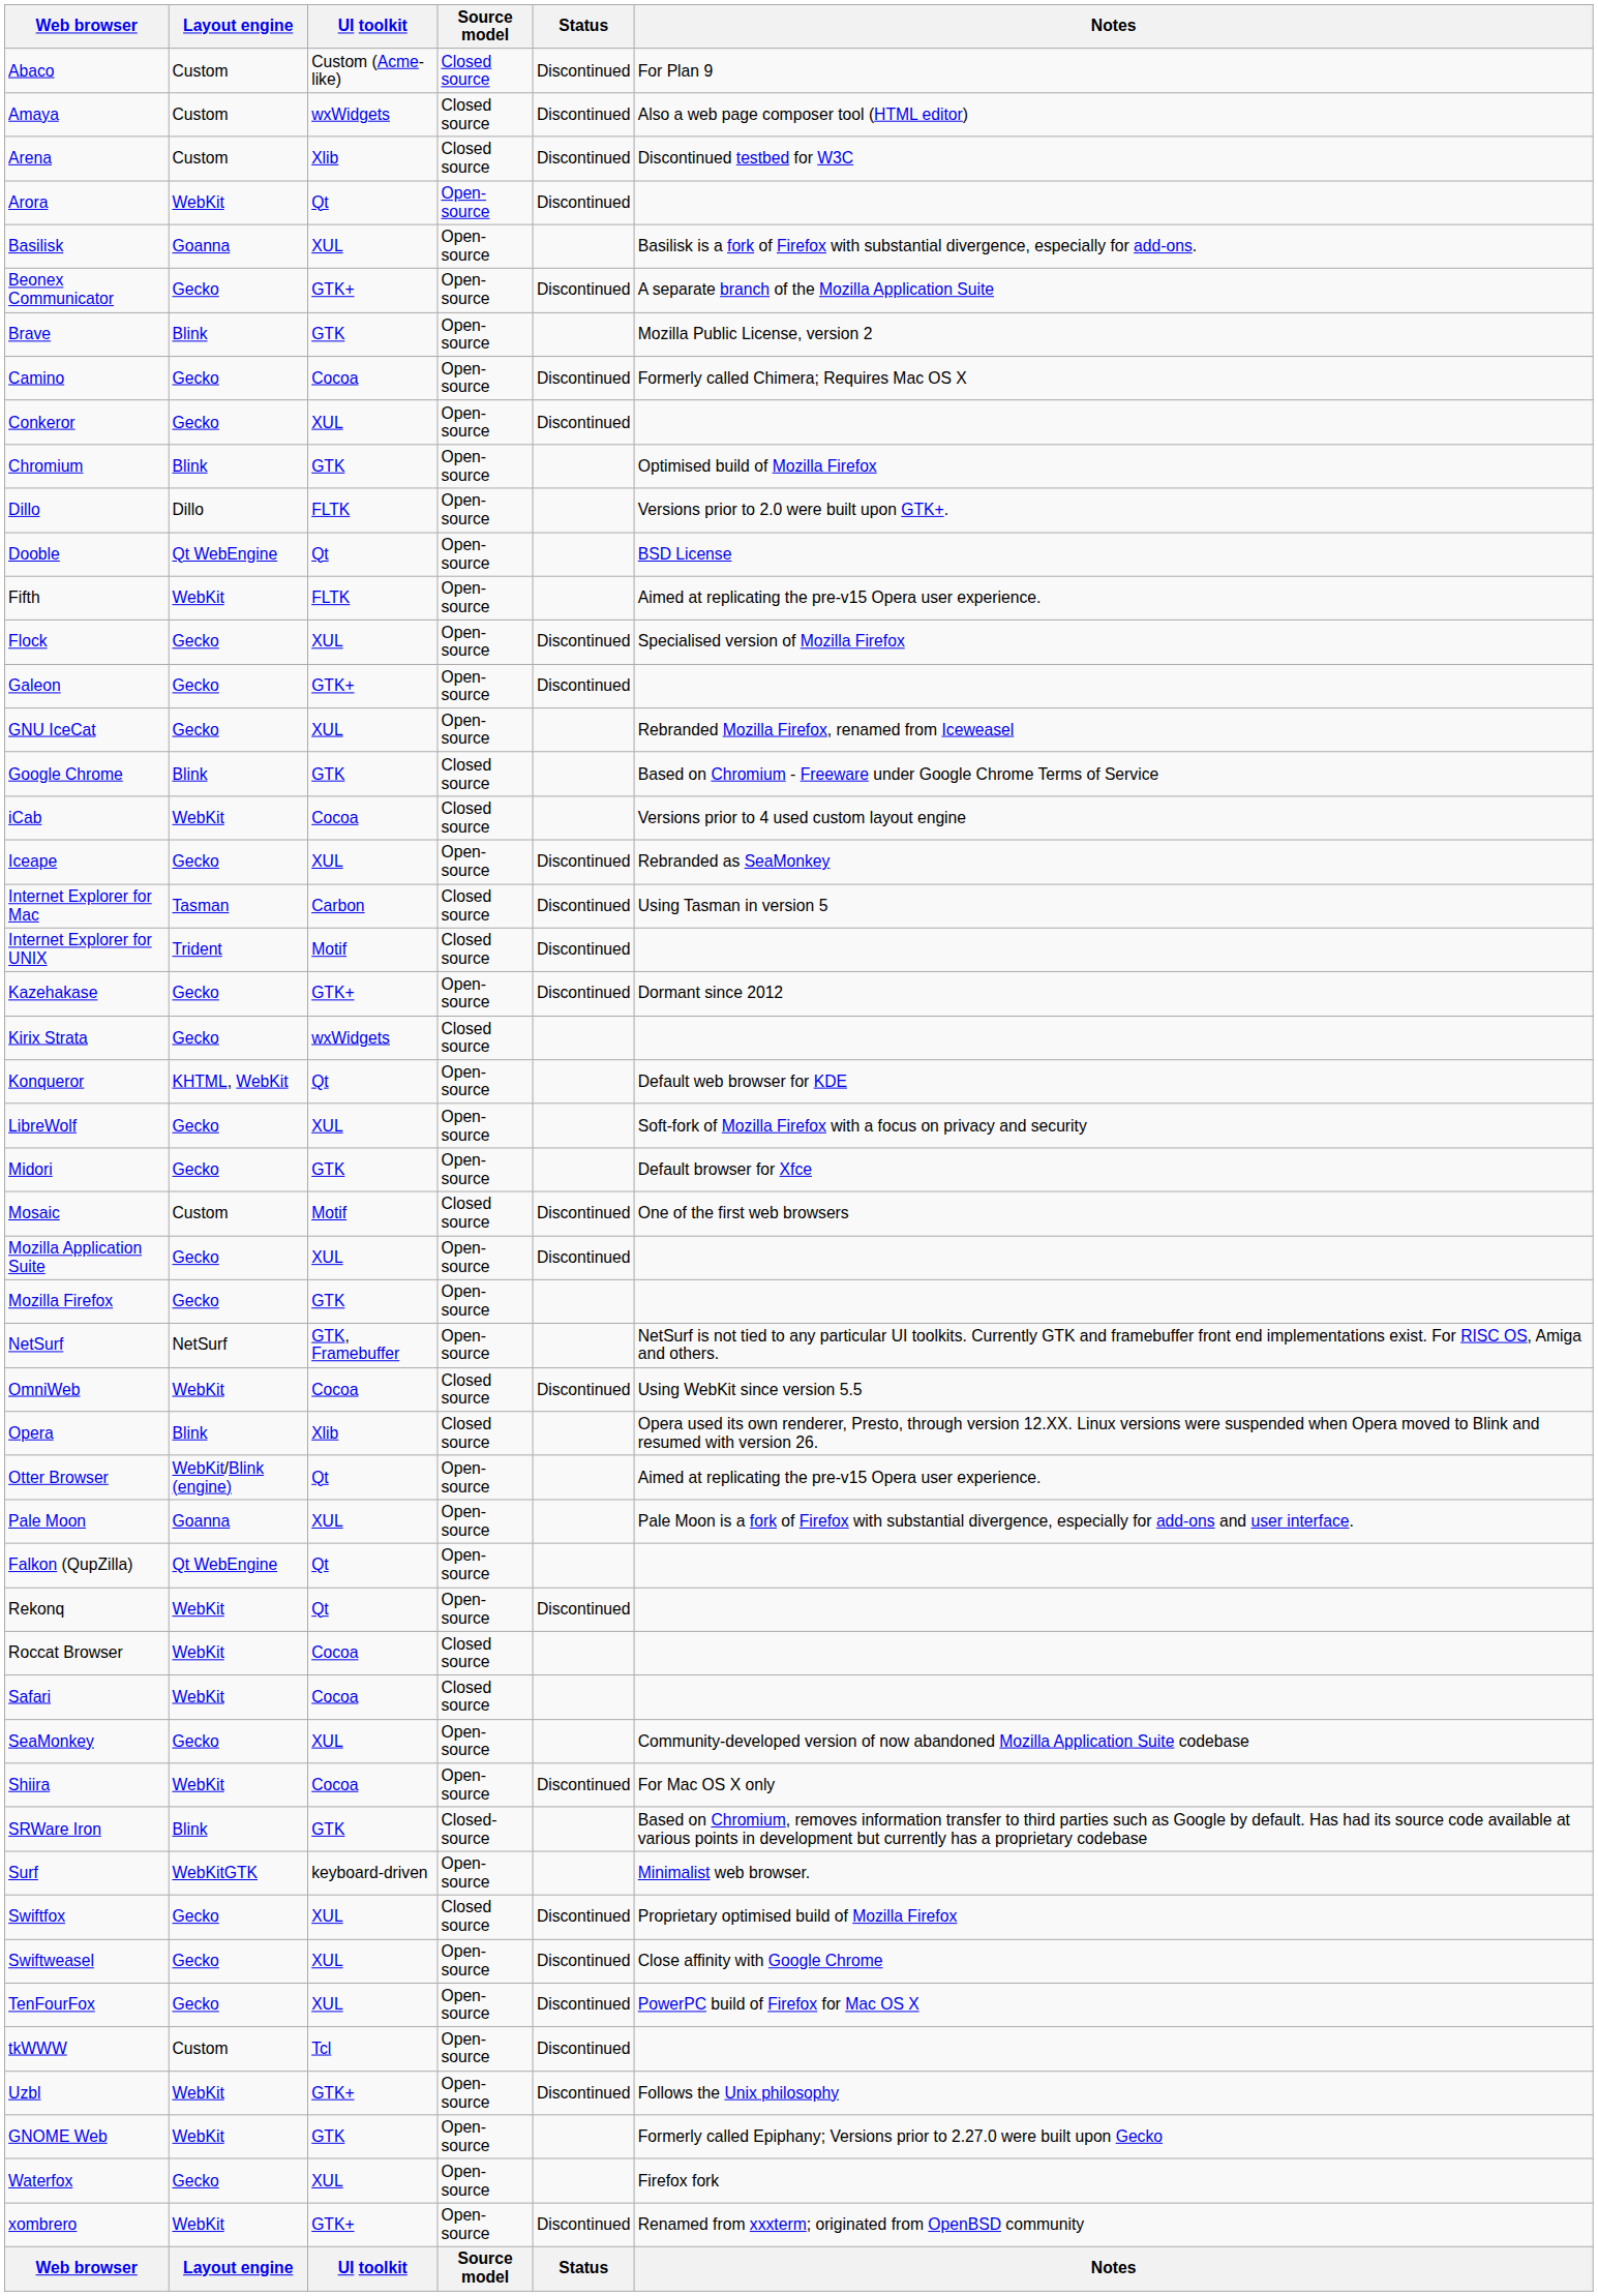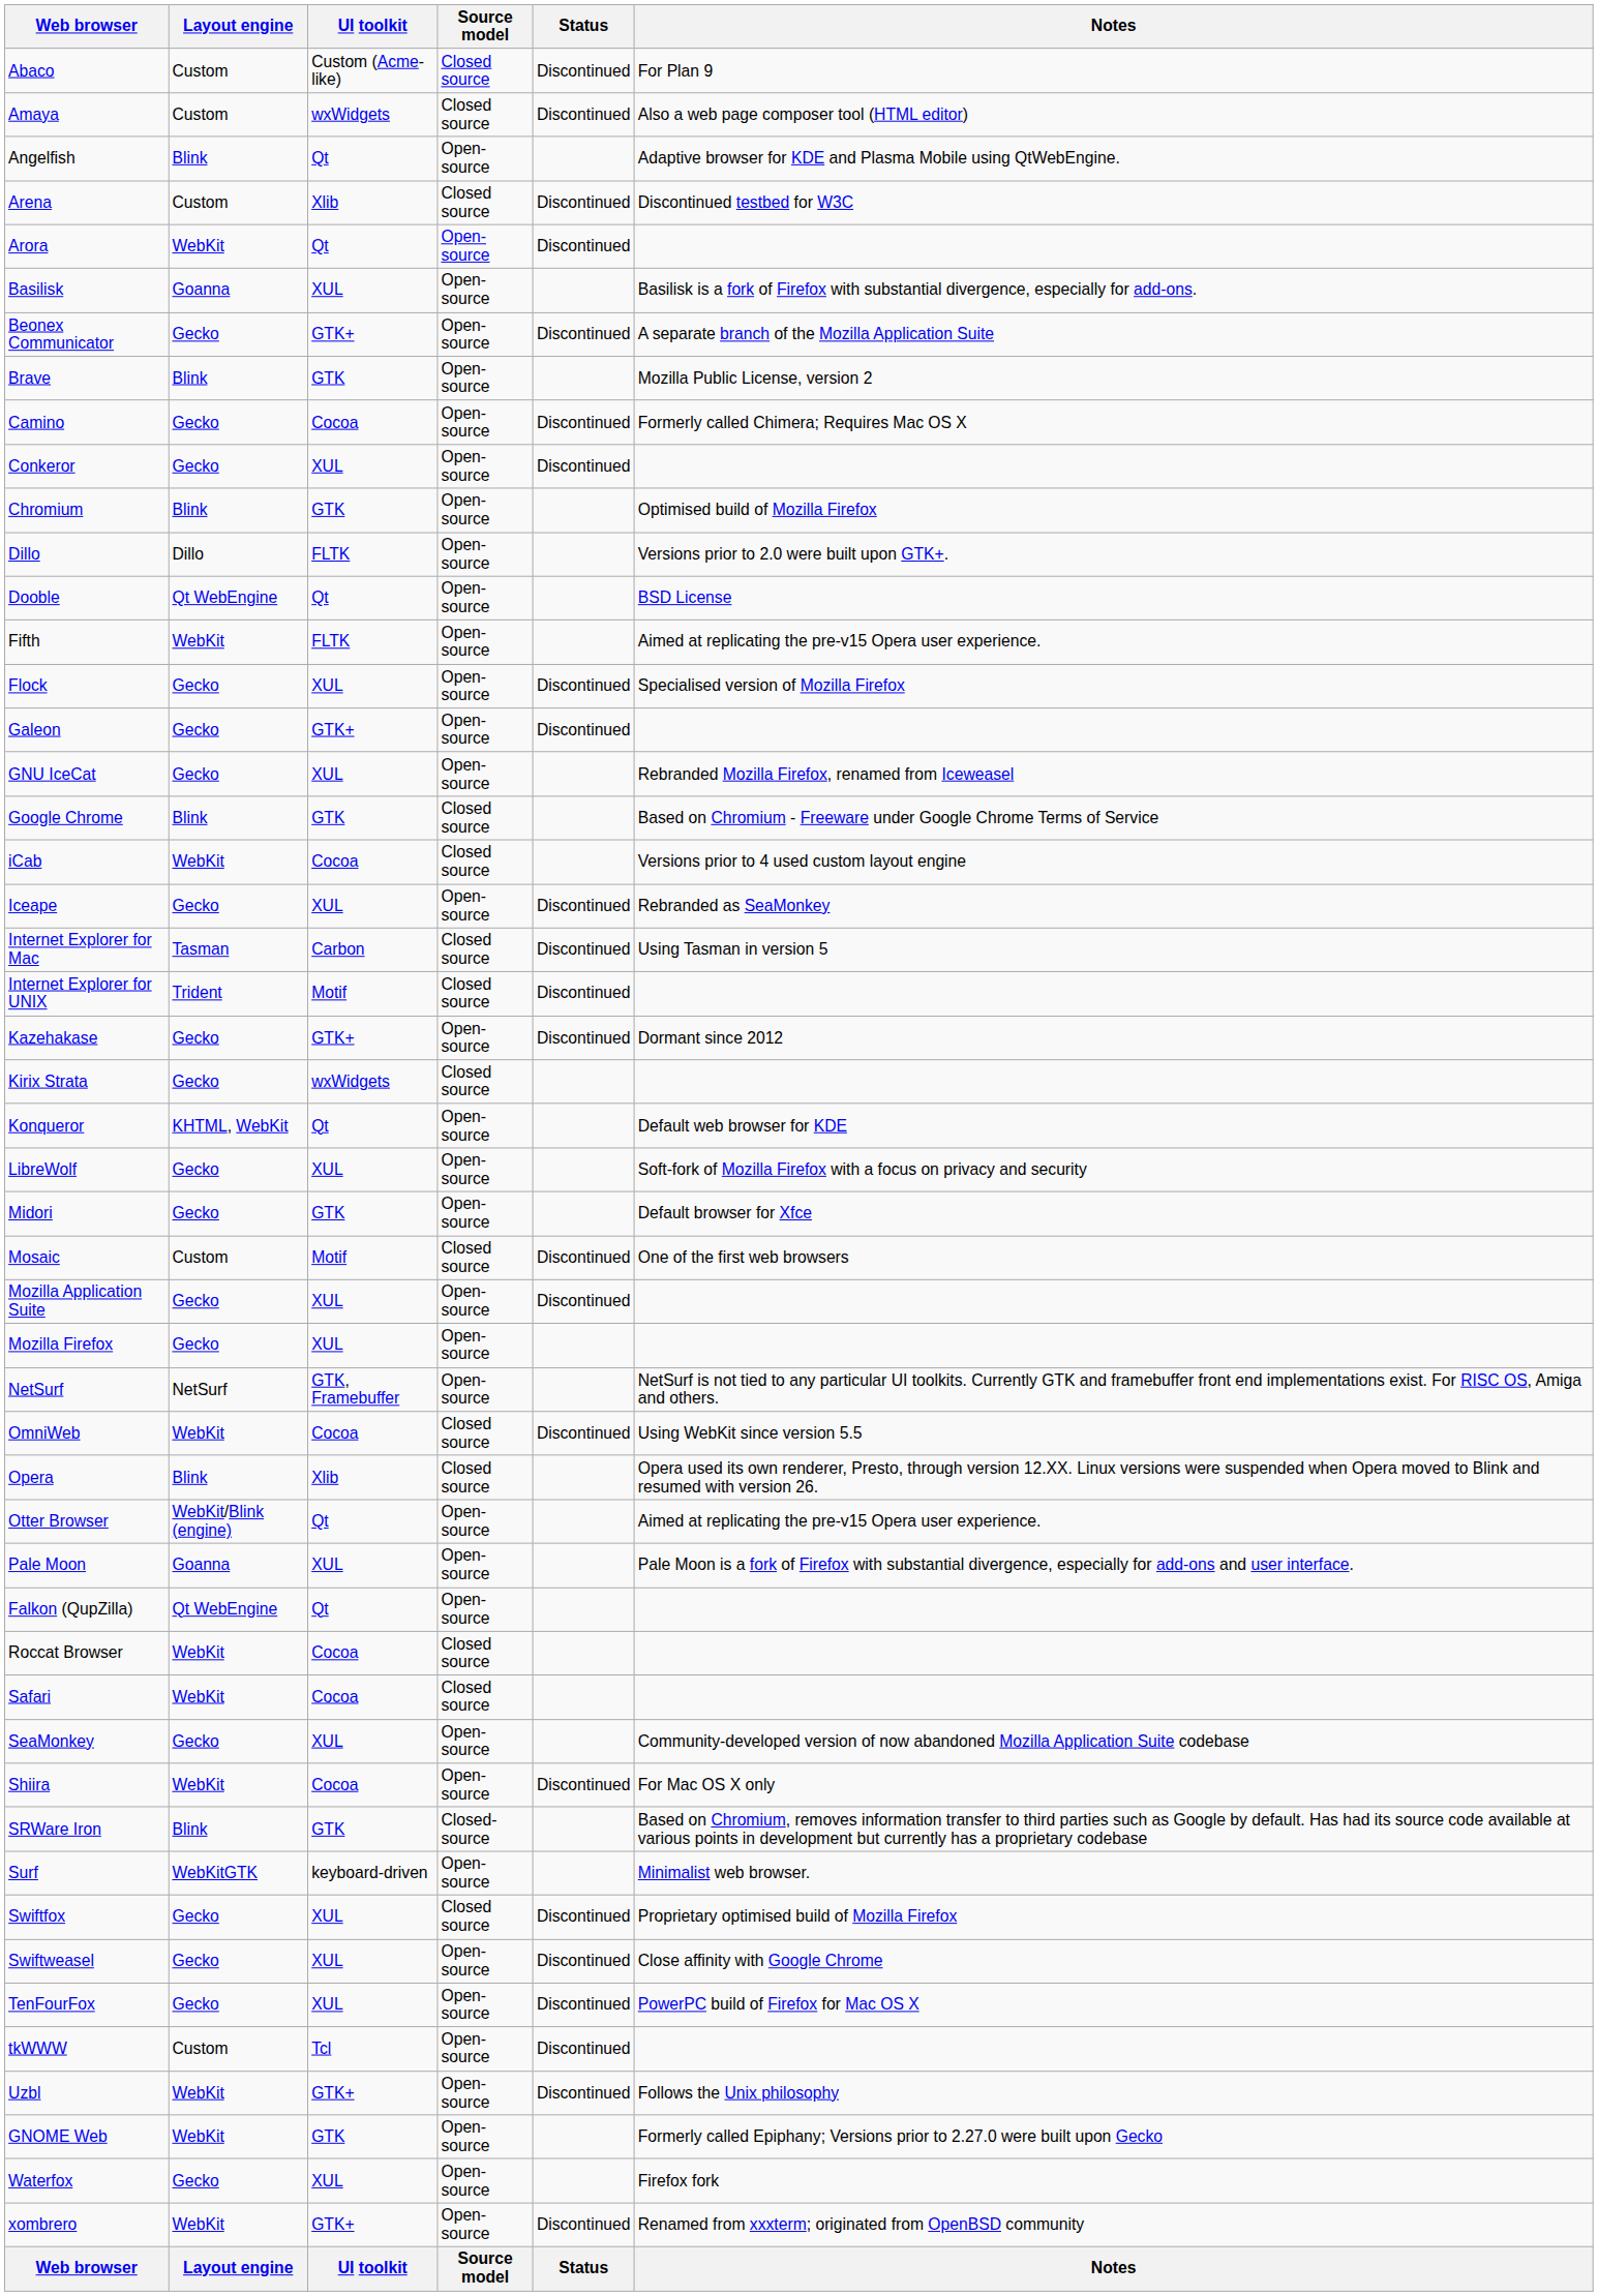+ row: Angelfish | Blink | Qt | Open-source | Adaptive browser for KDE and Plasma Mobile using QtWebEngine.
Mozilla Firefox | UI toolkit: GTK -> XUL
- row: Rekonq | WebKit | Qt | Open-source | Discontinued
